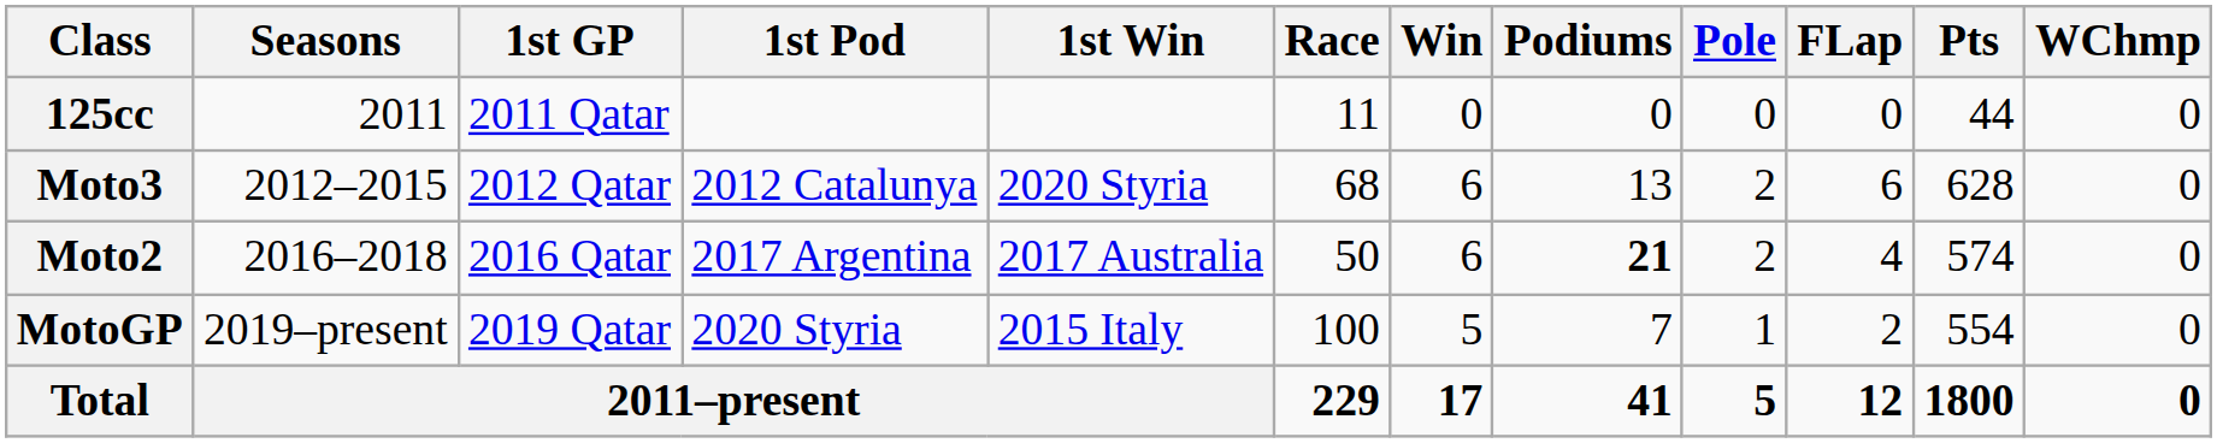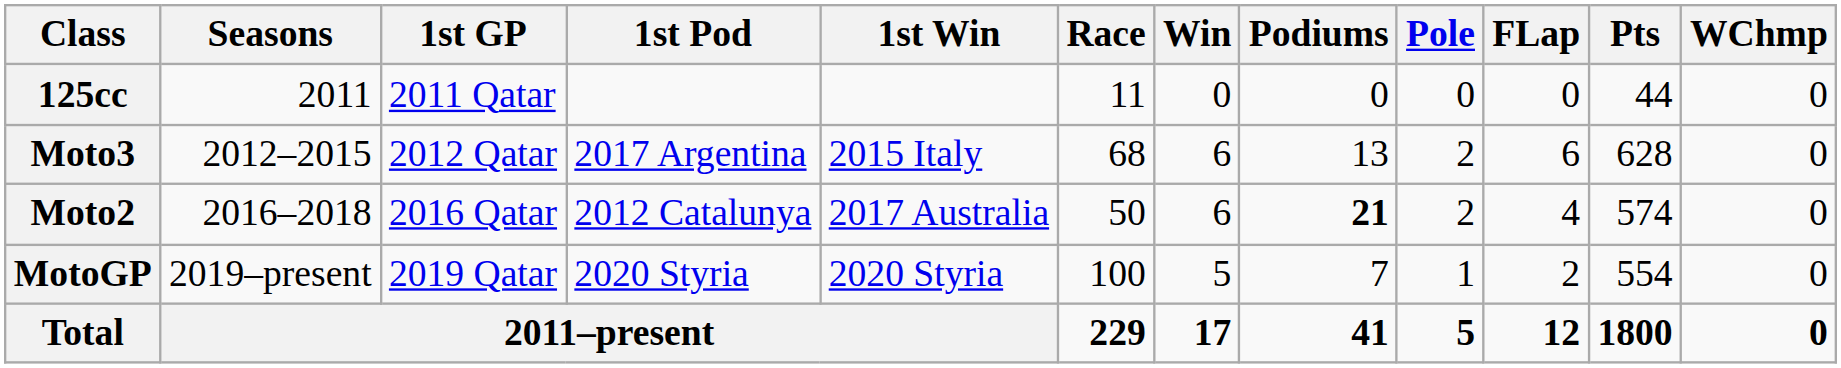Moto3 | 1st Pod: 2012 Catalunya -> 2017 Argentina
Moto3 | 1st Win: 2020 Styria -> 2015 Italy
Moto2 | 1st Pod: 2017 Argentina -> 2012 Catalunya
MotoGP | 1st Win: 2015 Italy -> 2020 Styria
